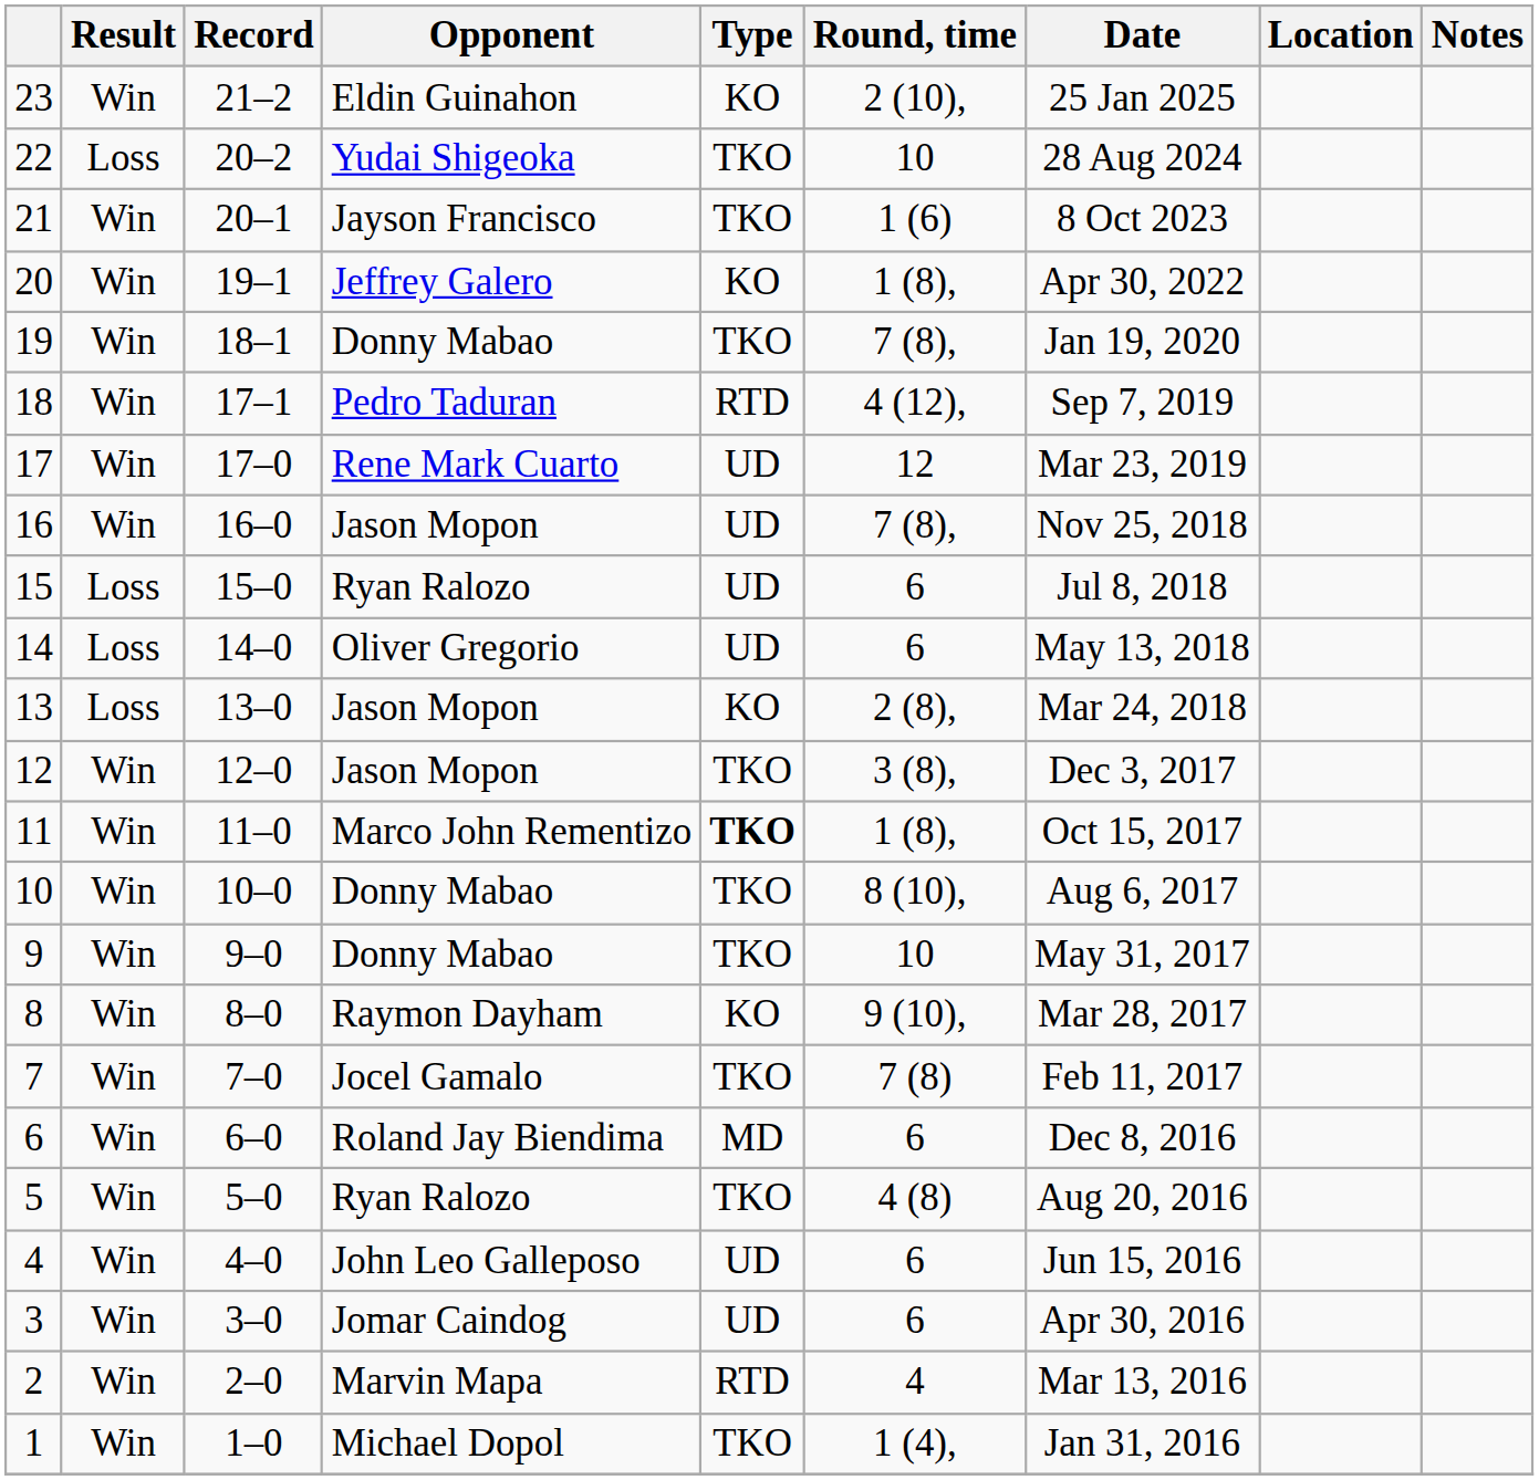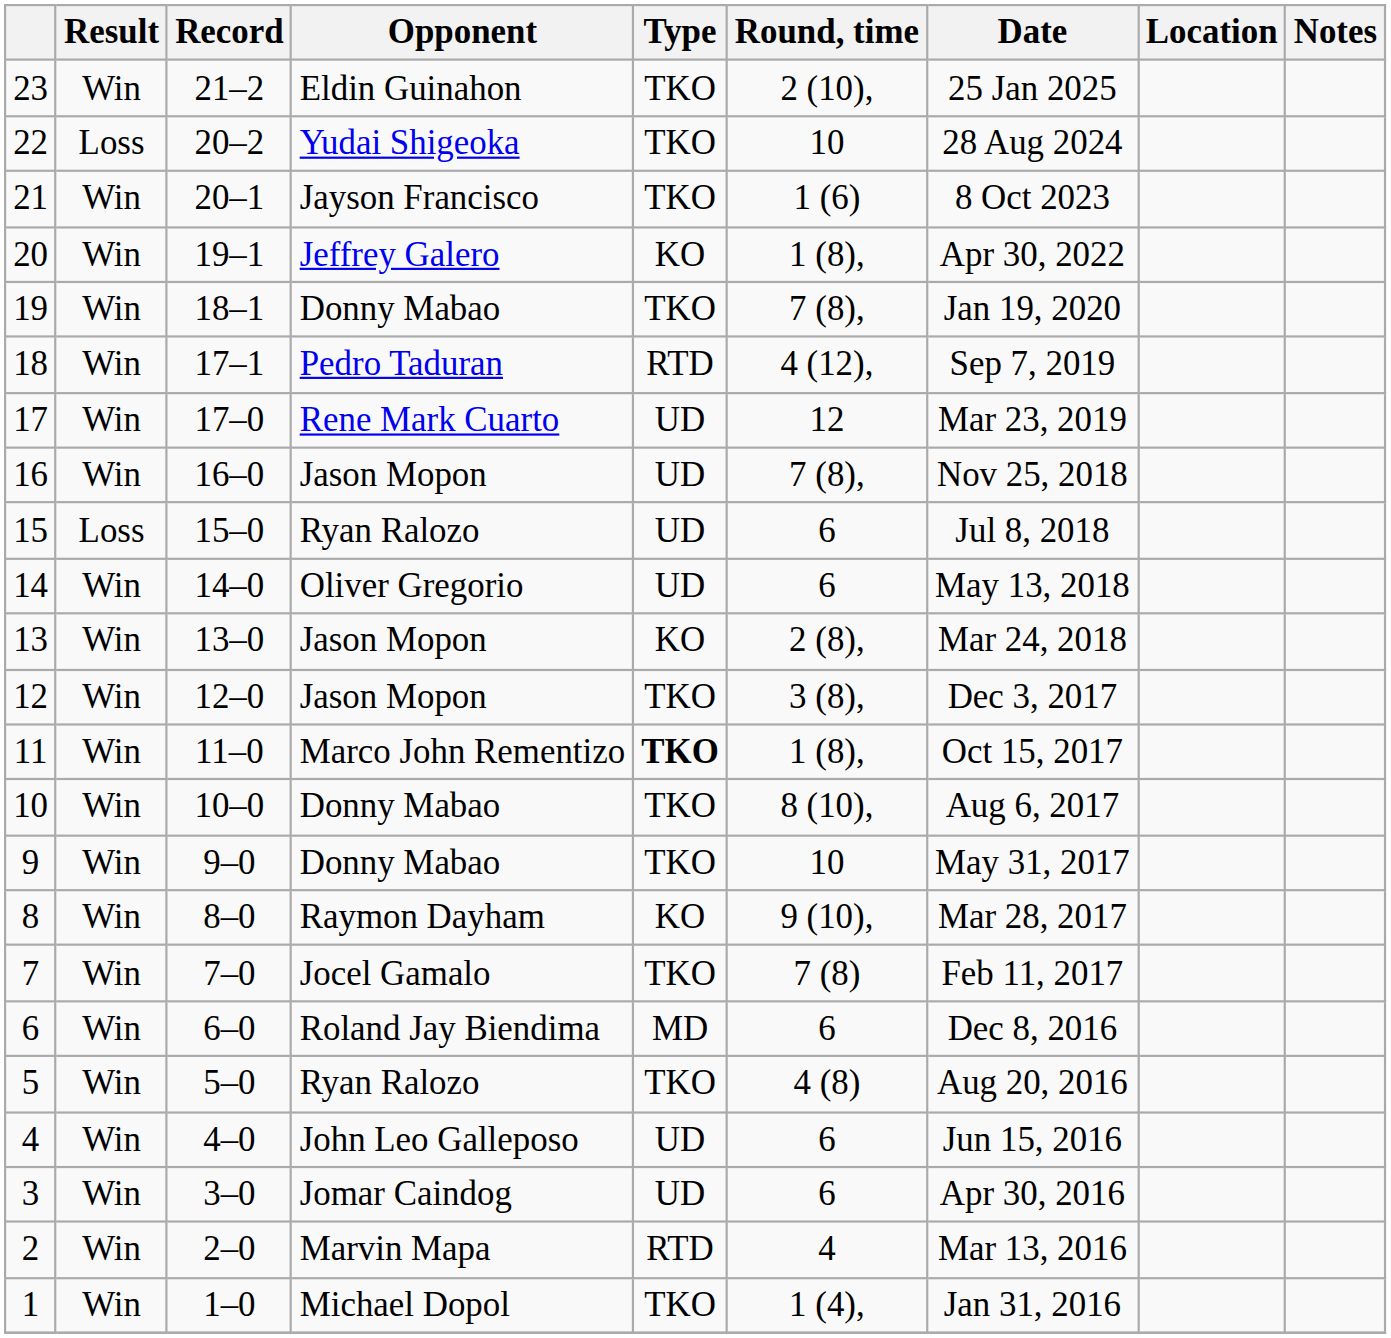23 | Type: KO -> TKO
14 | Result: Loss -> Win
13 | Result: Loss -> Win
